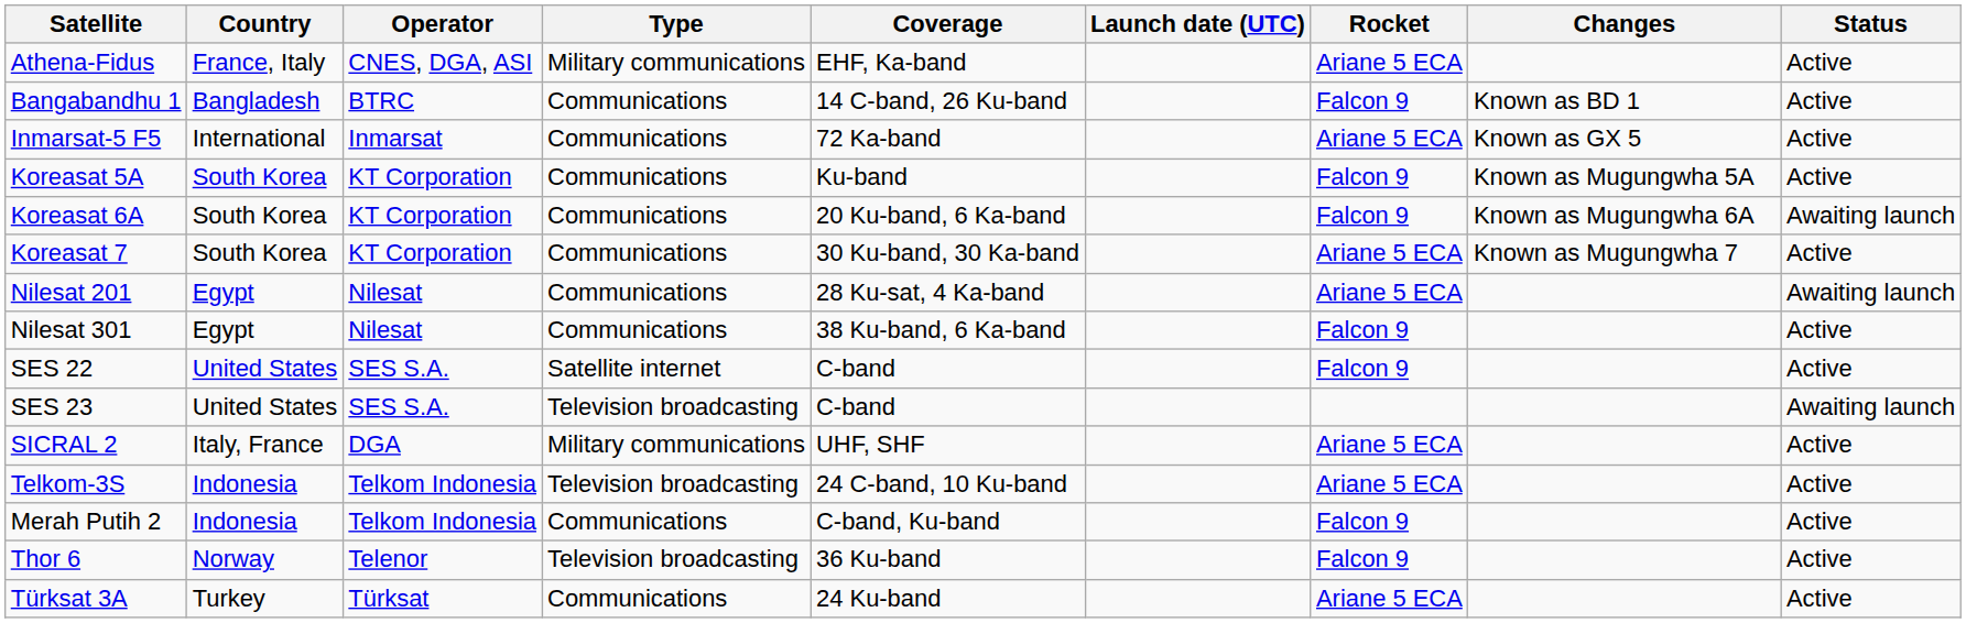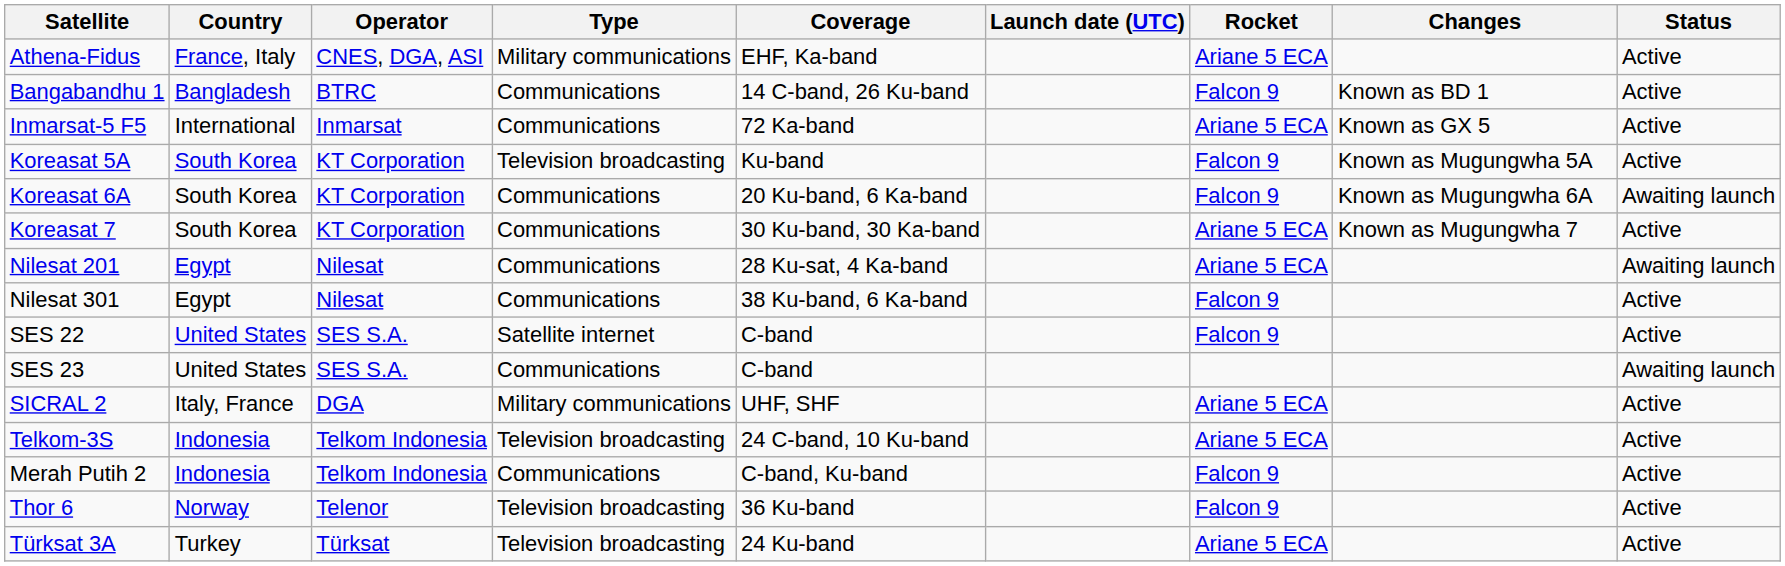Koreasat 5A | Type: Communications -> Television broadcasting
SES 23 | Type: Television broadcasting -> Communications
Türksat 3A | Type: Communications -> Television broadcasting
